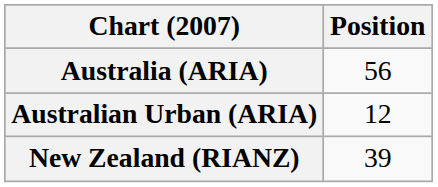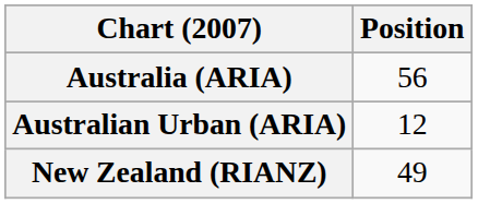New Zealand (RIANZ) | Position: 39 -> 49
